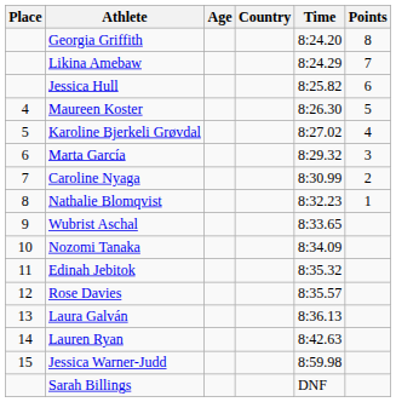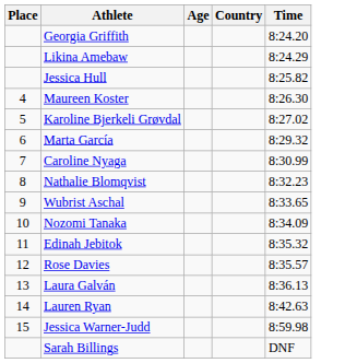- column: Points | 8 | 7 | 6 | 5 | 4 | 3 | 2 | 1
